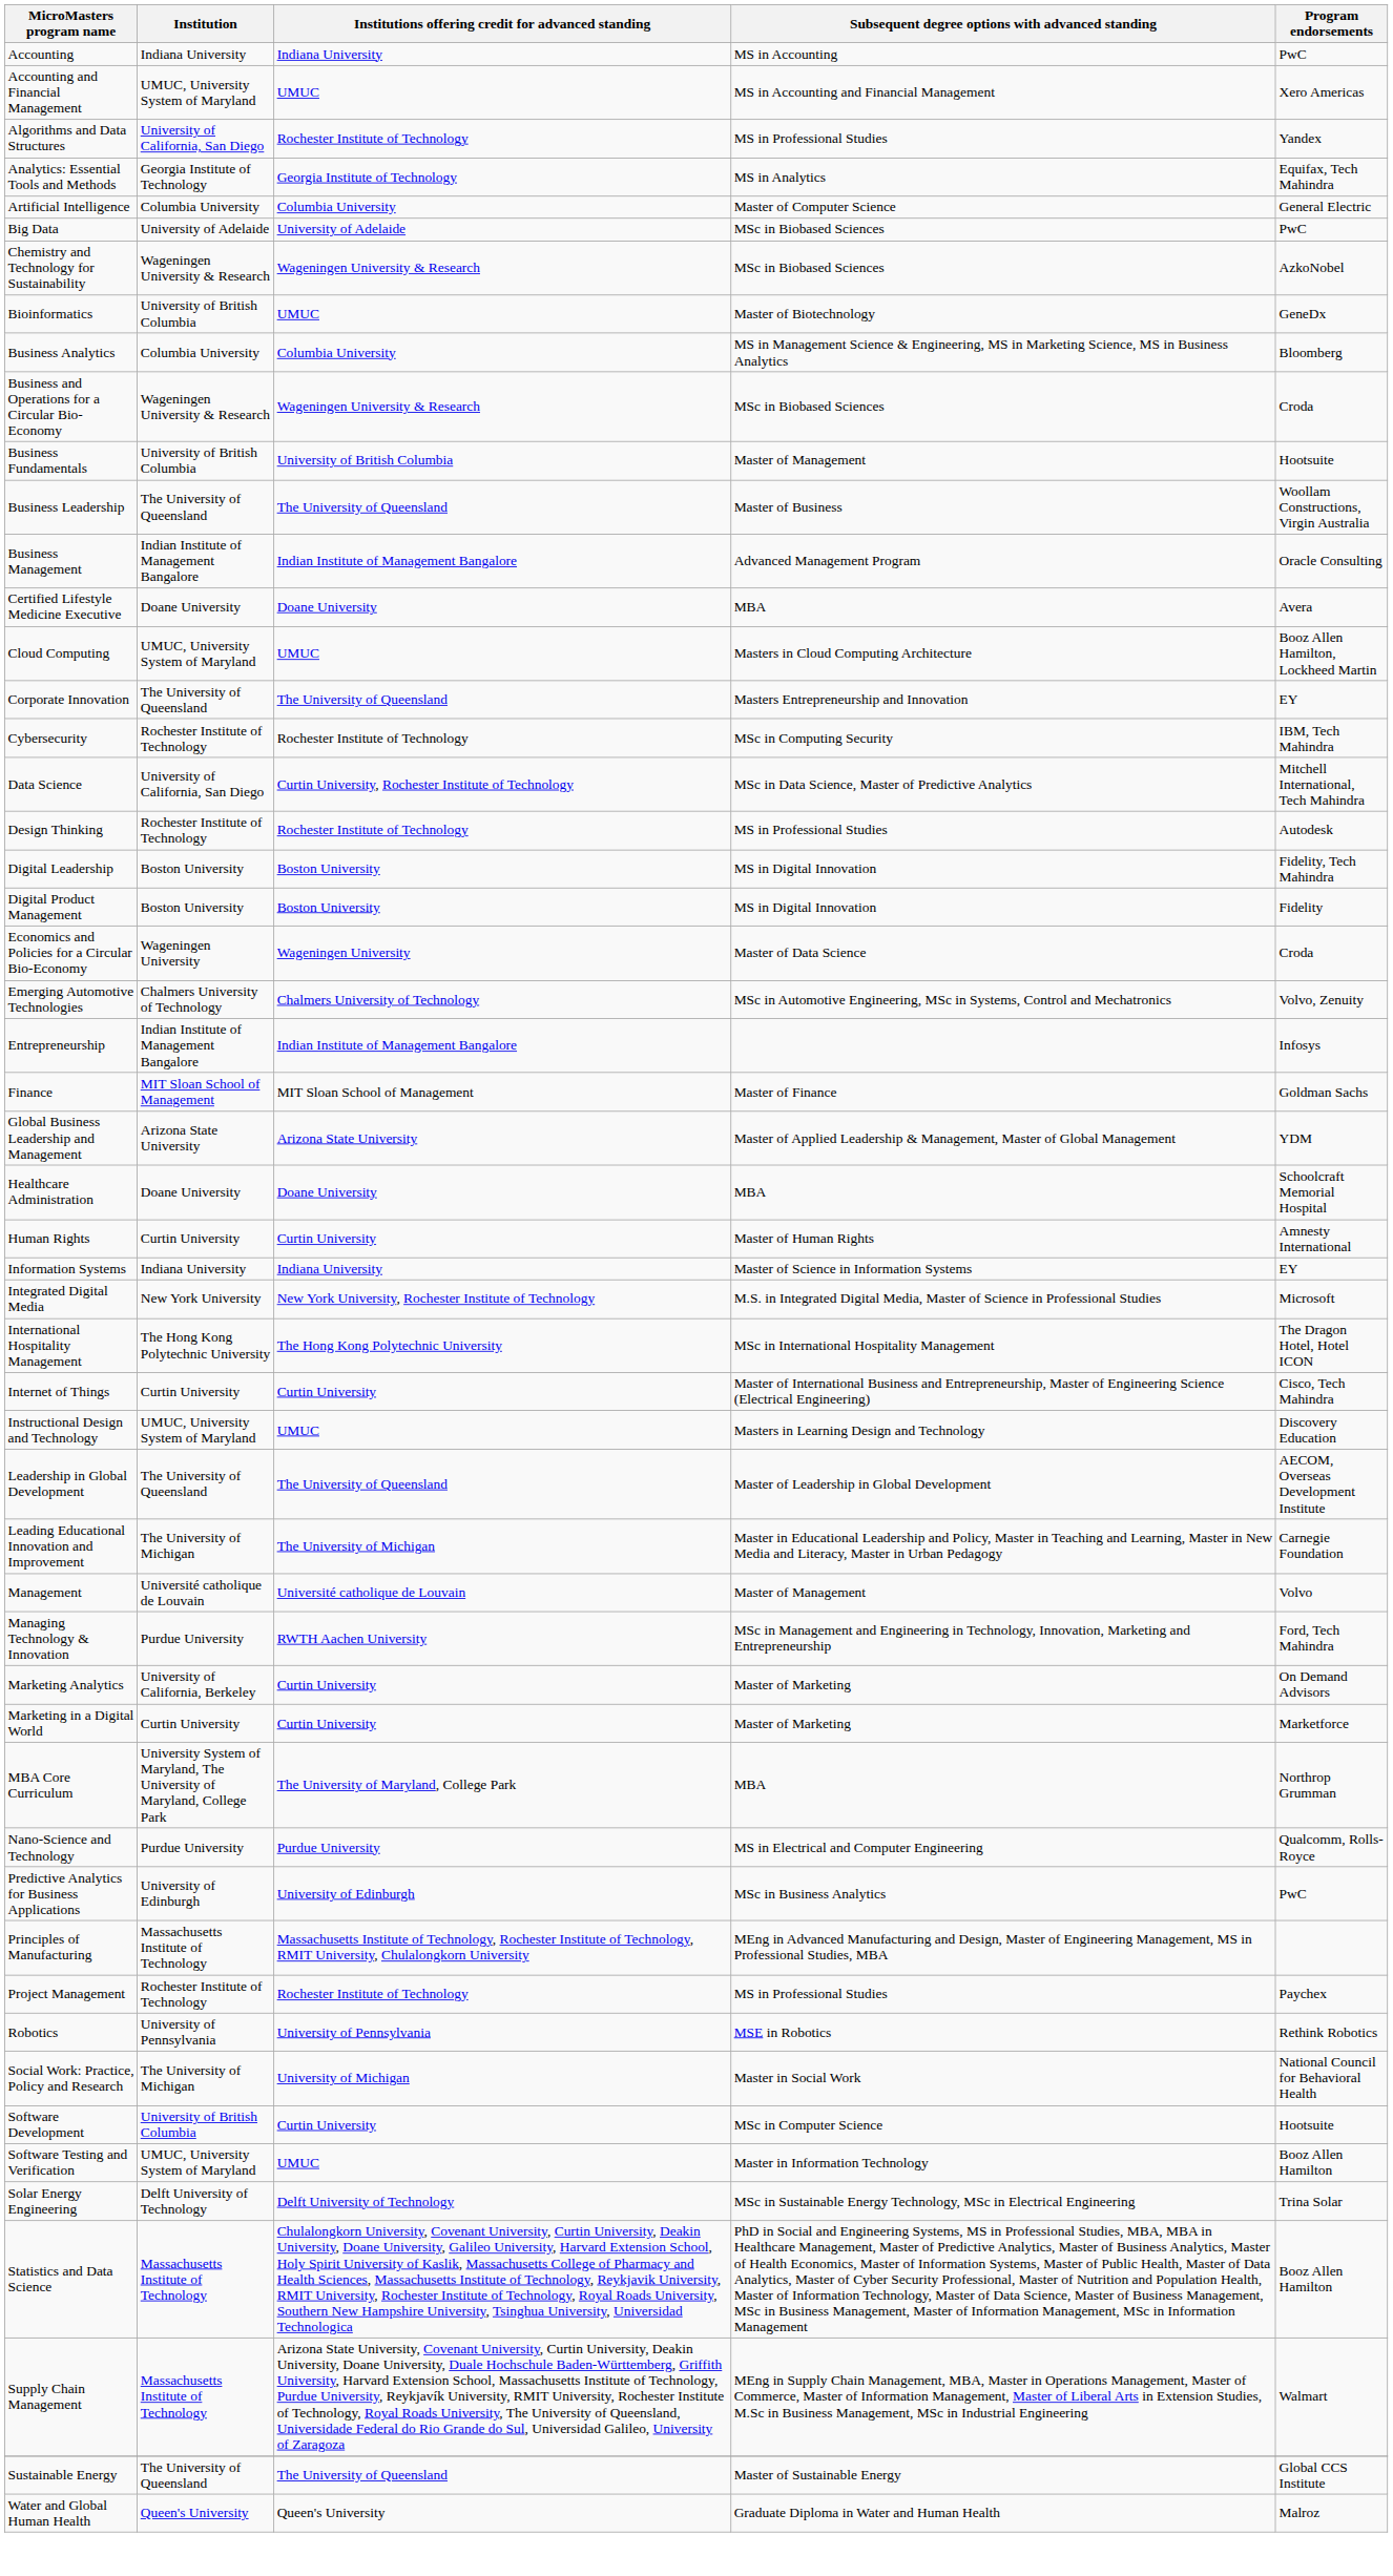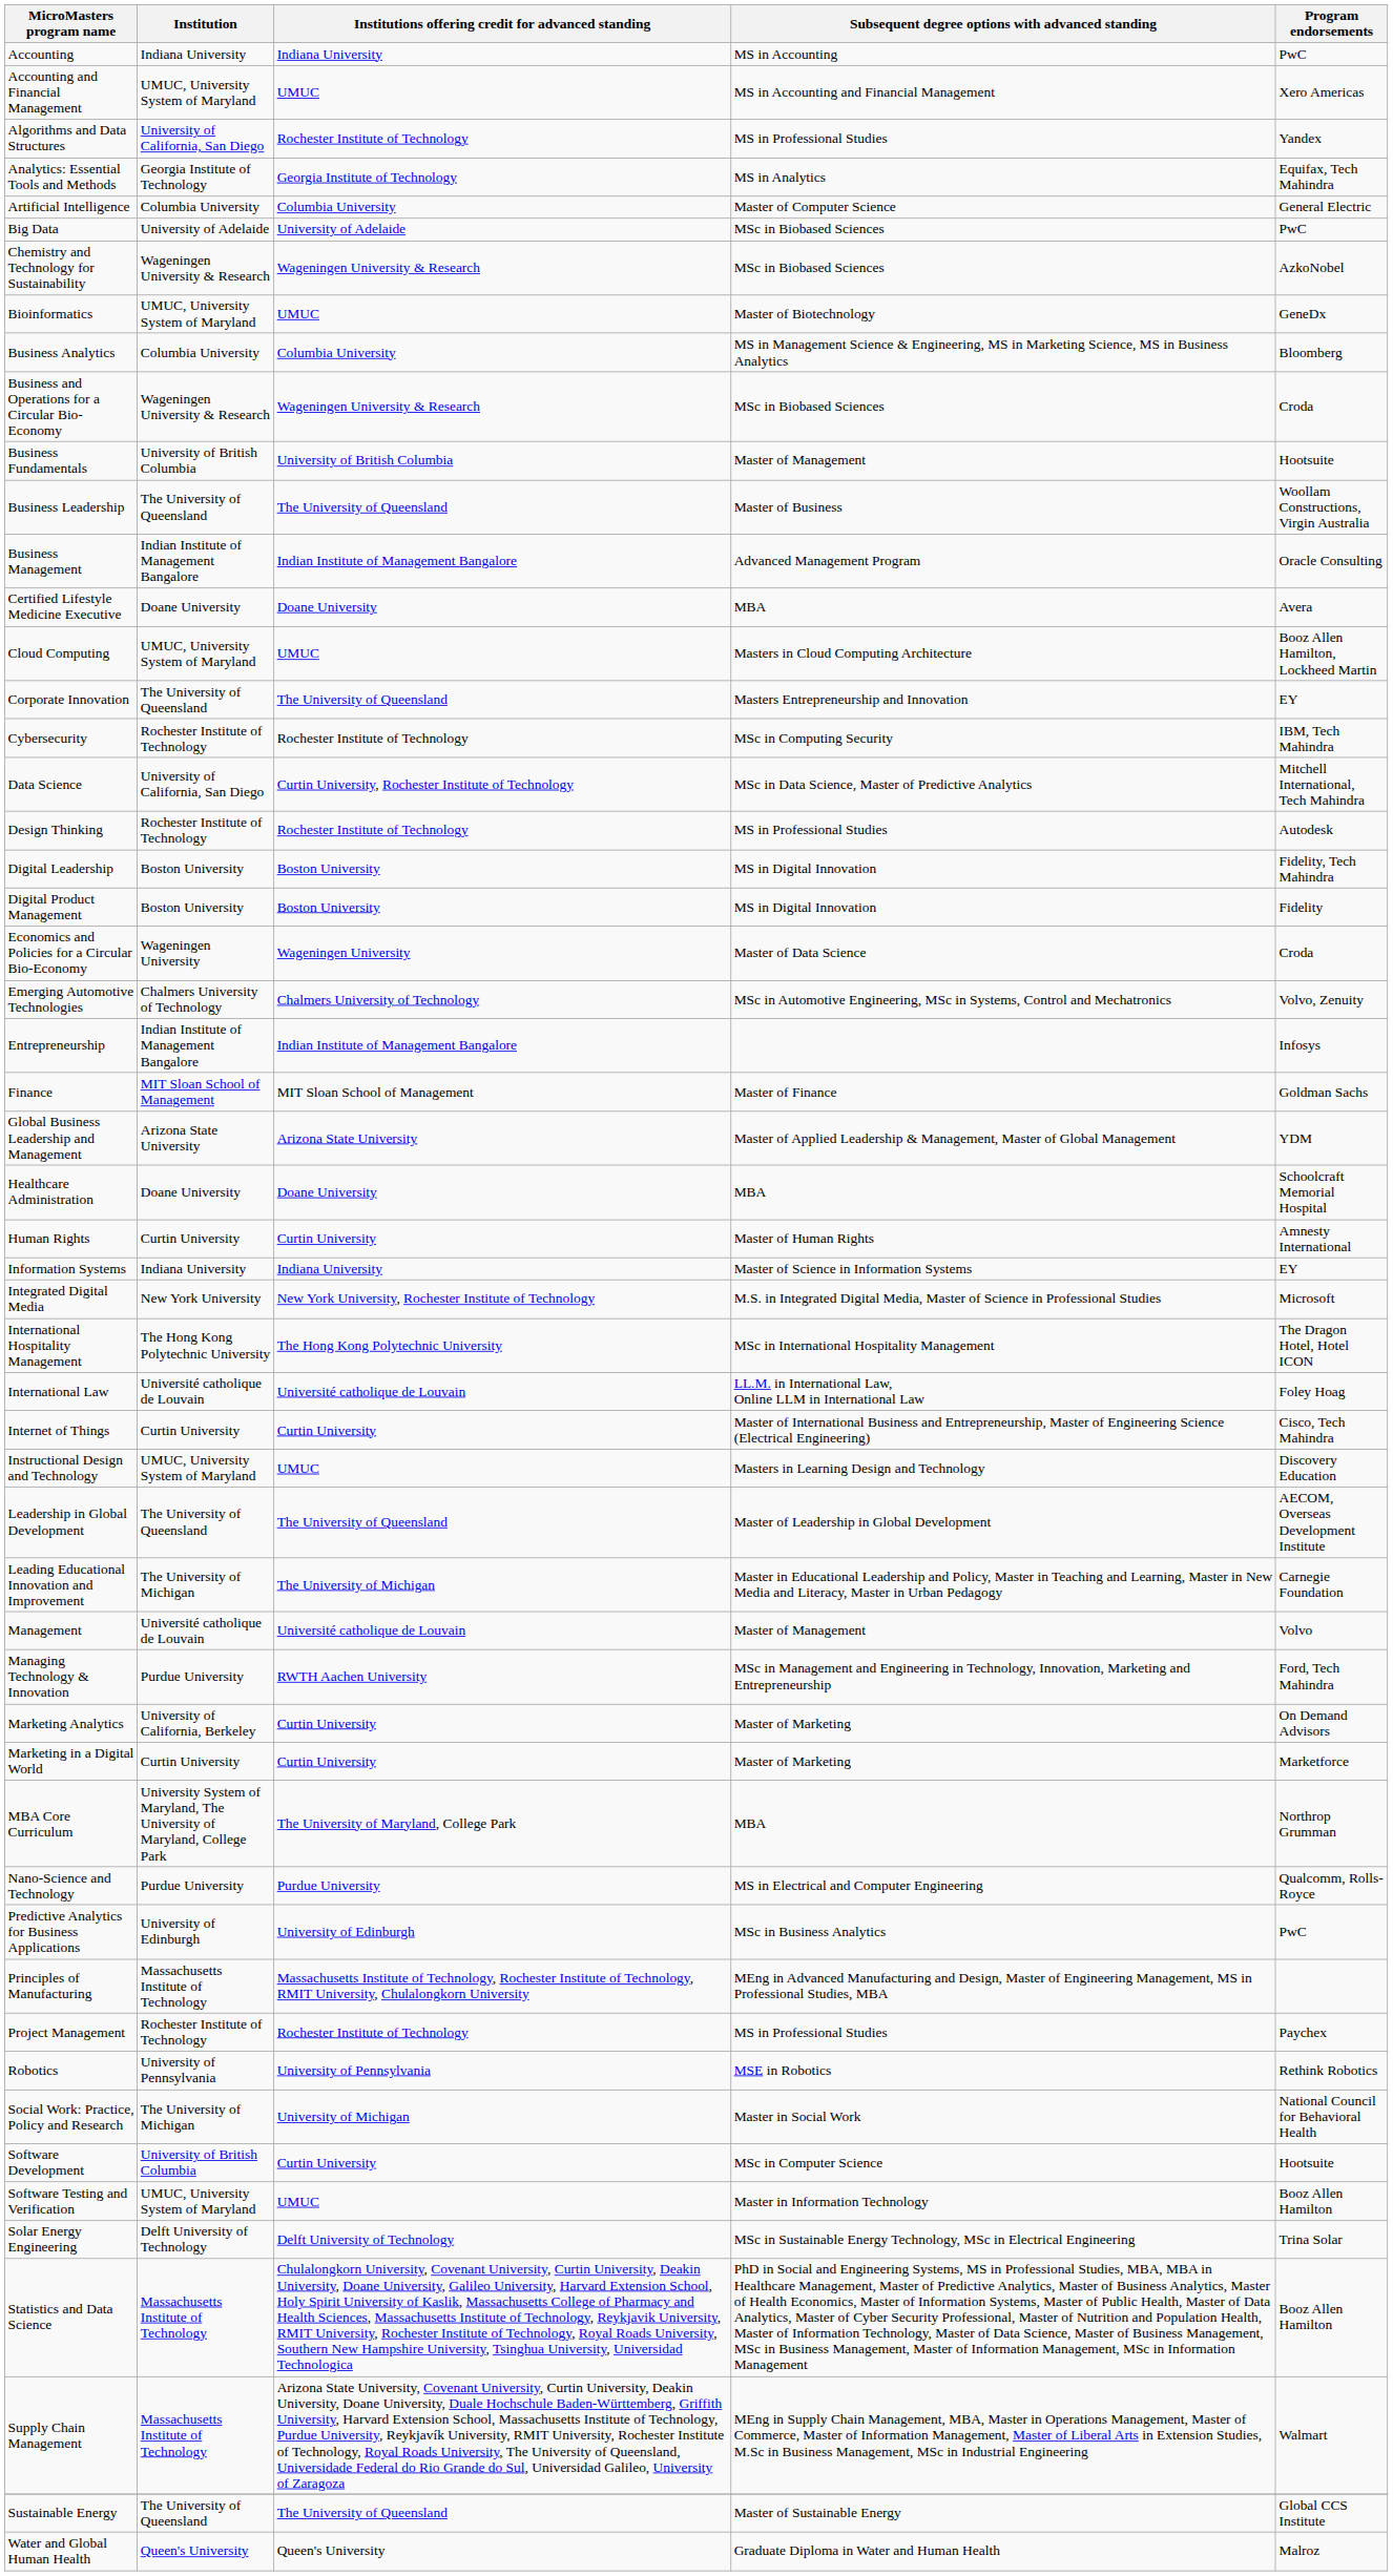Bioinformatics | Institution: University of British Columbia -> UMUC, University System of Maryland
+ row: International Law | Université catholique de Louvain | Université catholique de Louvain | LL.M. in International Law, Online LLM in International Law | Foley Hoag
